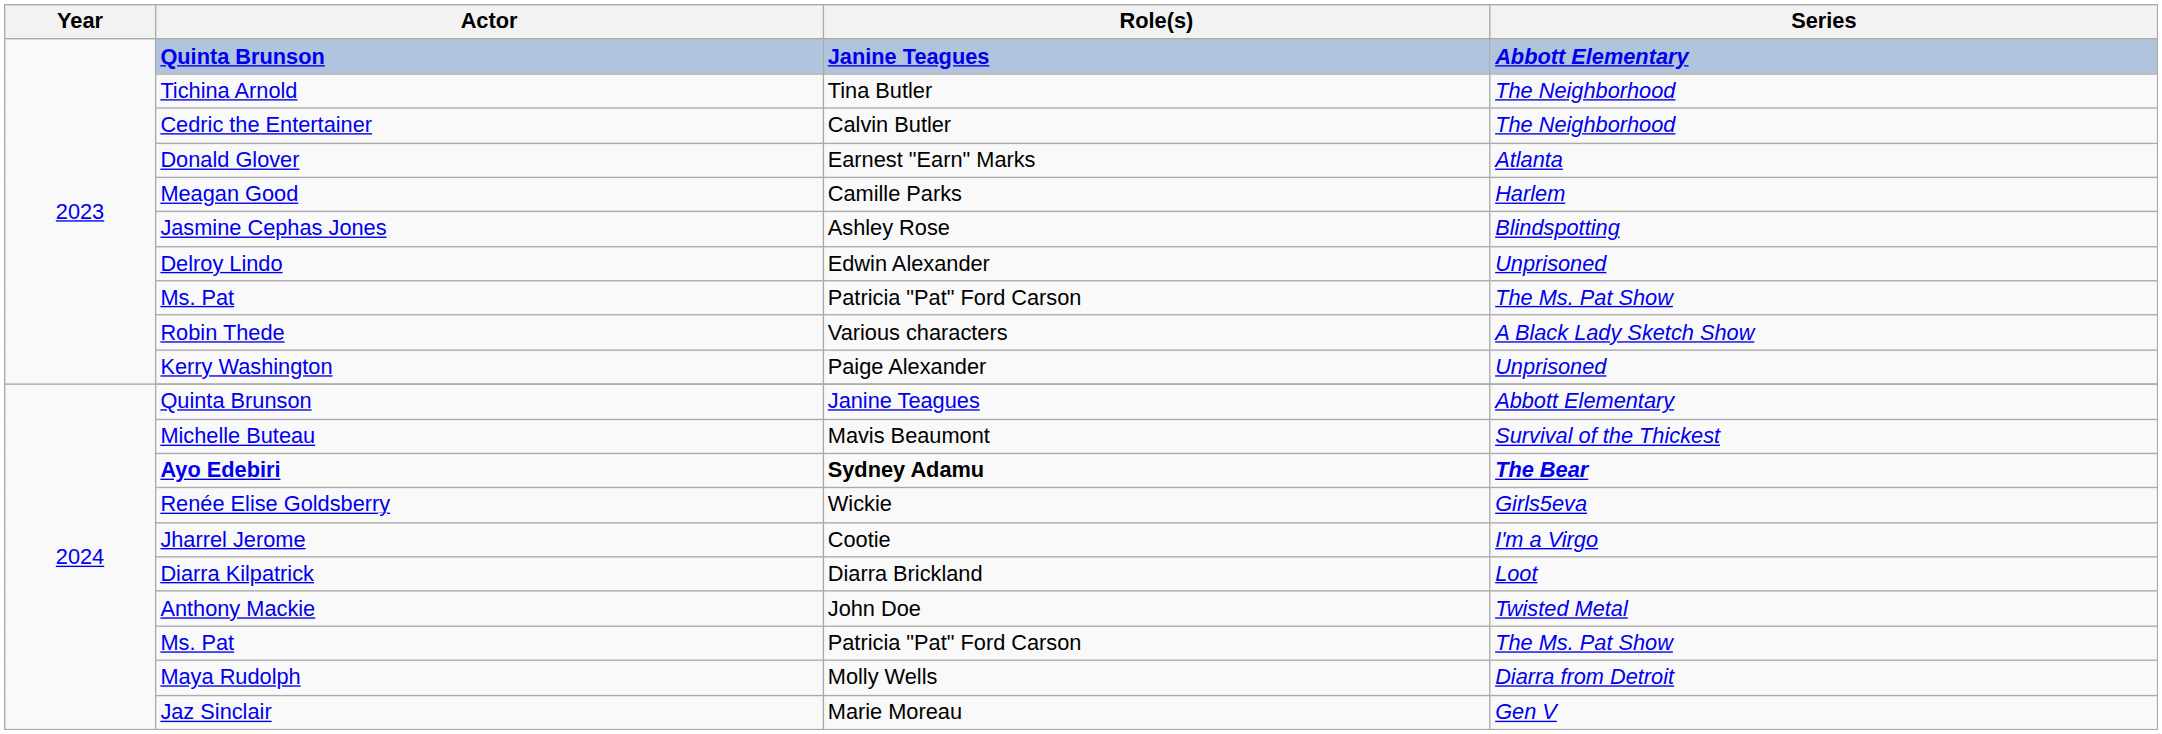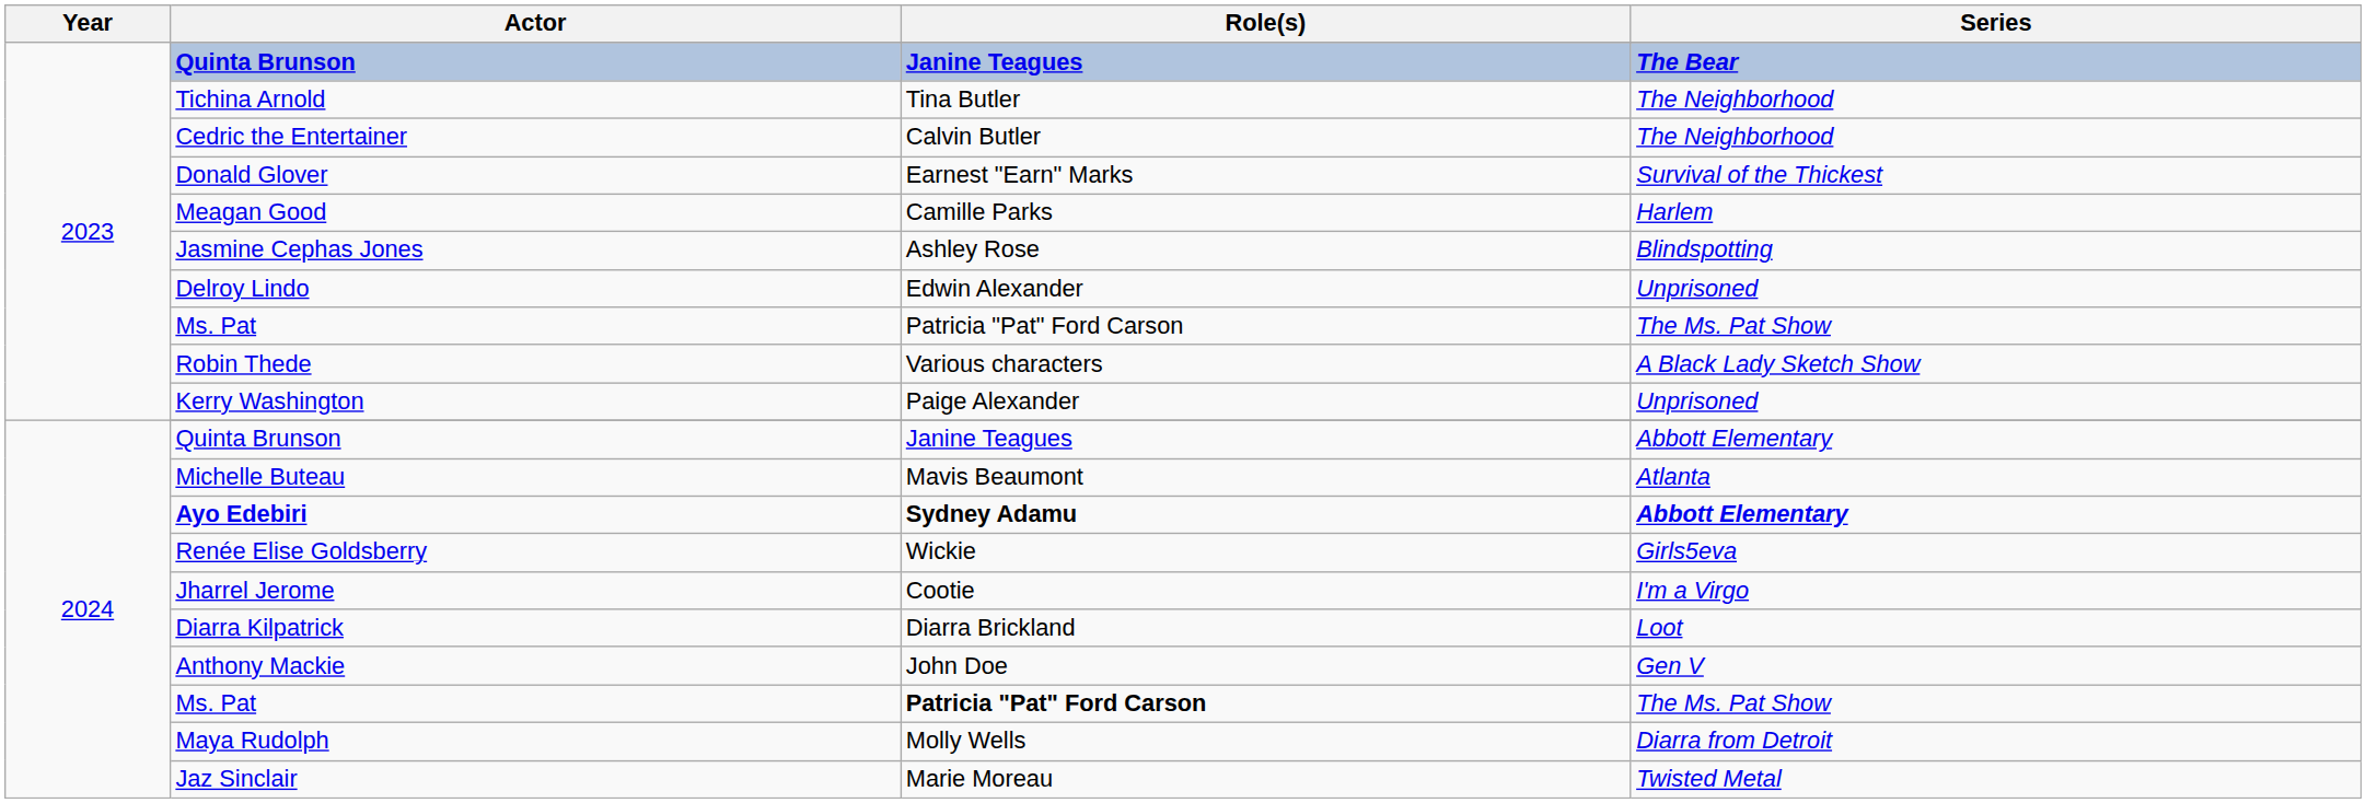2023 / Quinta Brunson | Series: Abbott Elementary -> The Bear
Donald Glover | Series: Atlanta -> Survival of the Thickest
Michelle Buteau | Series: Survival of the Thickest -> Atlanta
Ayo Edebiri | Series: The Bear -> Abbott Elementary
Anthony Mackie | Series: Twisted Metal -> Gen V
2024 / Ms. Pat | Role(s): normal -> bold
Jaz Sinclair | Series: Gen V -> Twisted Metal
